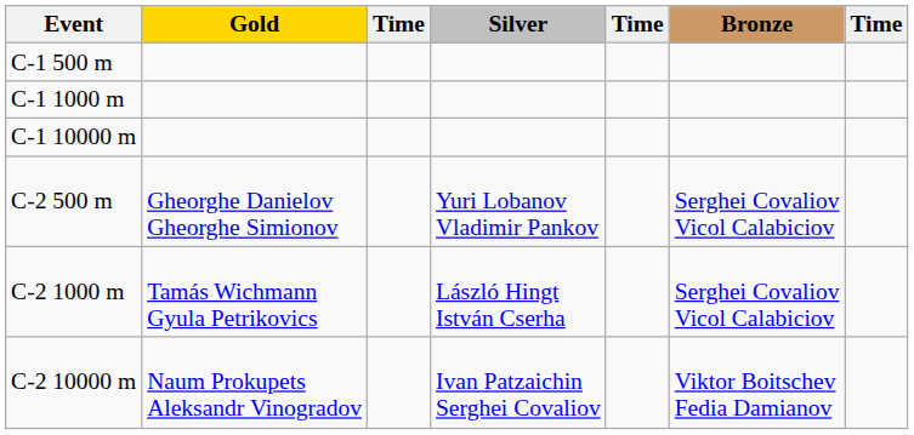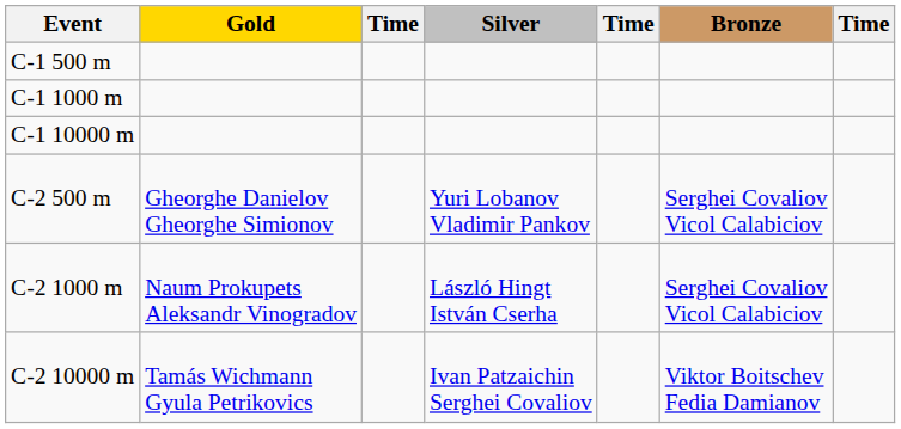C-2 1000 m | Gold: Tamás Wichmann Gyula Petrikovics -> Naum Prokupets Aleksandr Vinogradov
C-2 10000 m | Gold: Naum Prokupets Aleksandr Vinogradov -> Tamás Wichmann Gyula Petrikovics
